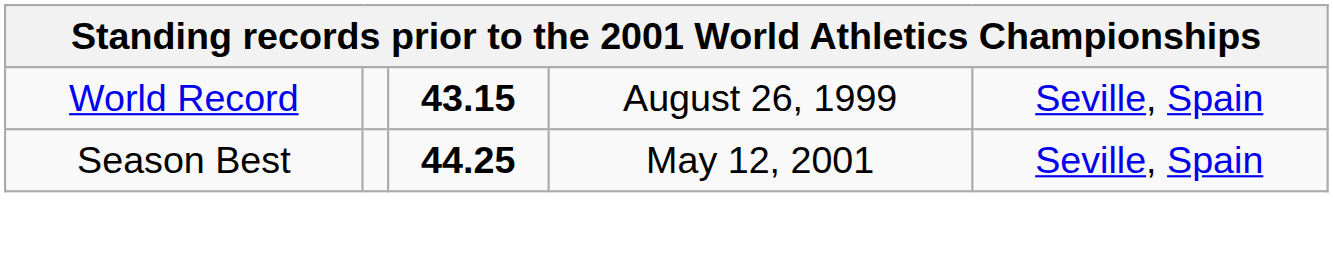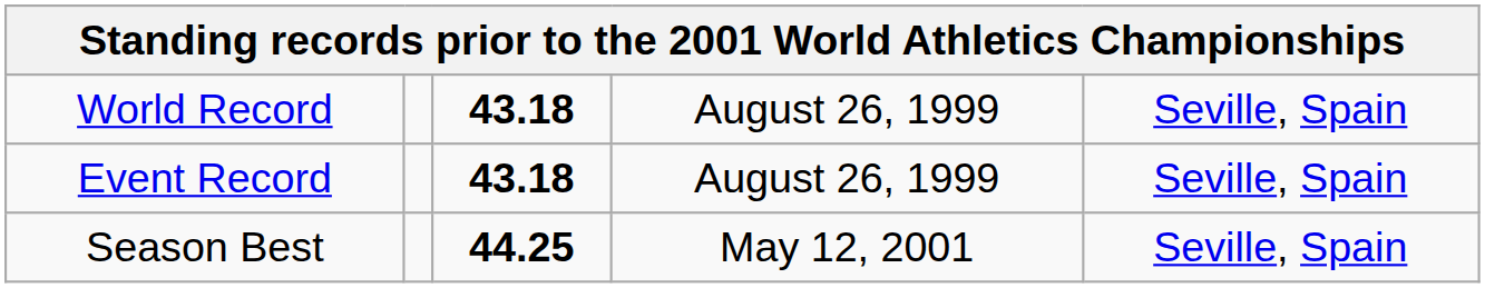World Record | column 3: 43.15 -> 43.18
+ row: Event Record | 43.18 | August 26, 1999 | Seville, Spain
